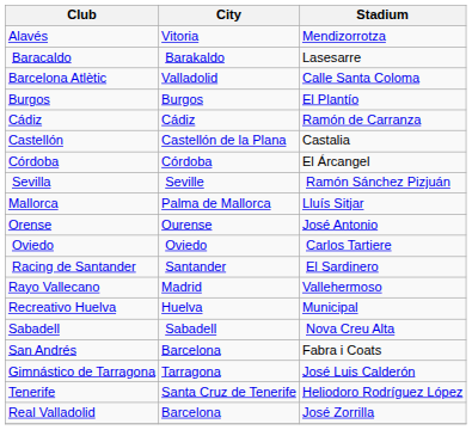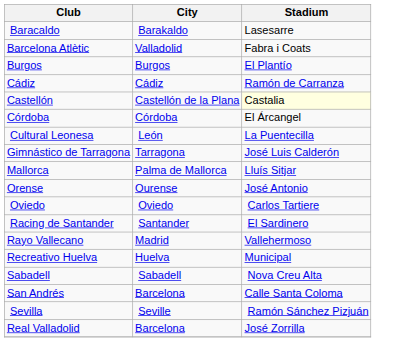- row: Alavés | Vitoria | Mendizorrotza
Barcelona Atlètic | Stadium: Calle Santa Coloma -> Fabra i Coats
Castellón | Stadium: no background -> lightyellow background
+ row: Cultural Leonesa | León | La Puentecilla
rows swapped: Gimnástico de Tarragona <-> Sevilla
San Andrés | Stadium: Fabra i Coats -> Calle Santa Coloma
- row: Tenerife | Santa Cruz de Tenerife | Heliodoro Rodríguez López
